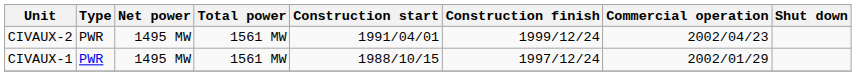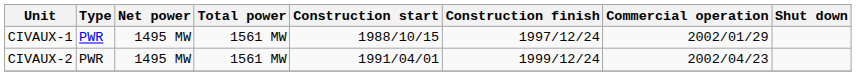rows swapped: CIVAUX-1 <-> CIVAUX-2
